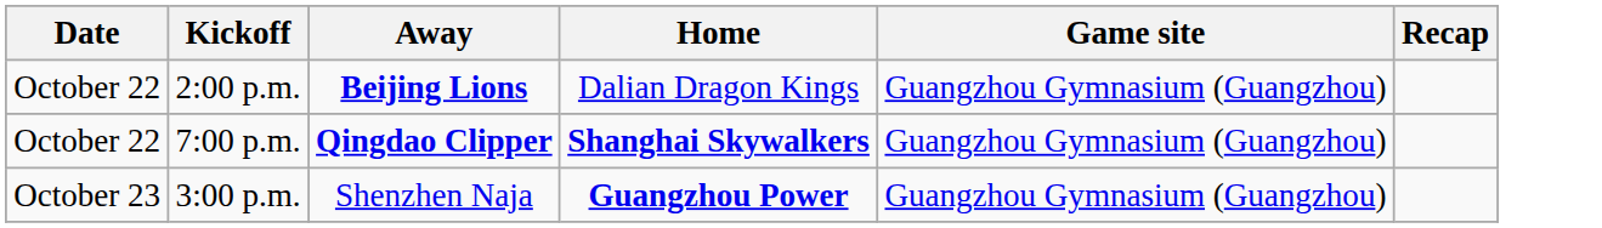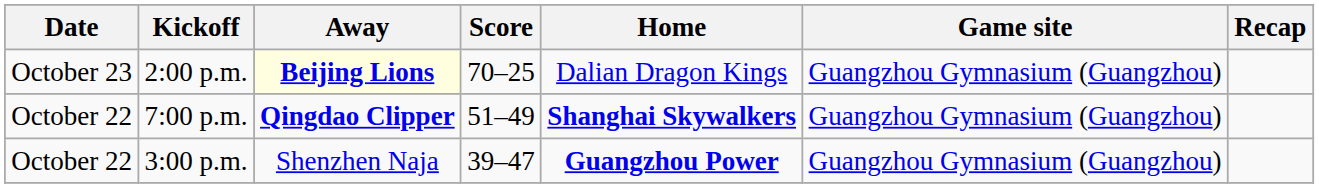+ column: Score | 70–25 | 51–49 | 39–47
2:00 p.m. | Date: October 22 -> October 23
2:00 p.m. | Away: no background -> lightyellow background
3:00 p.m. | Date: October 23 -> October 22
